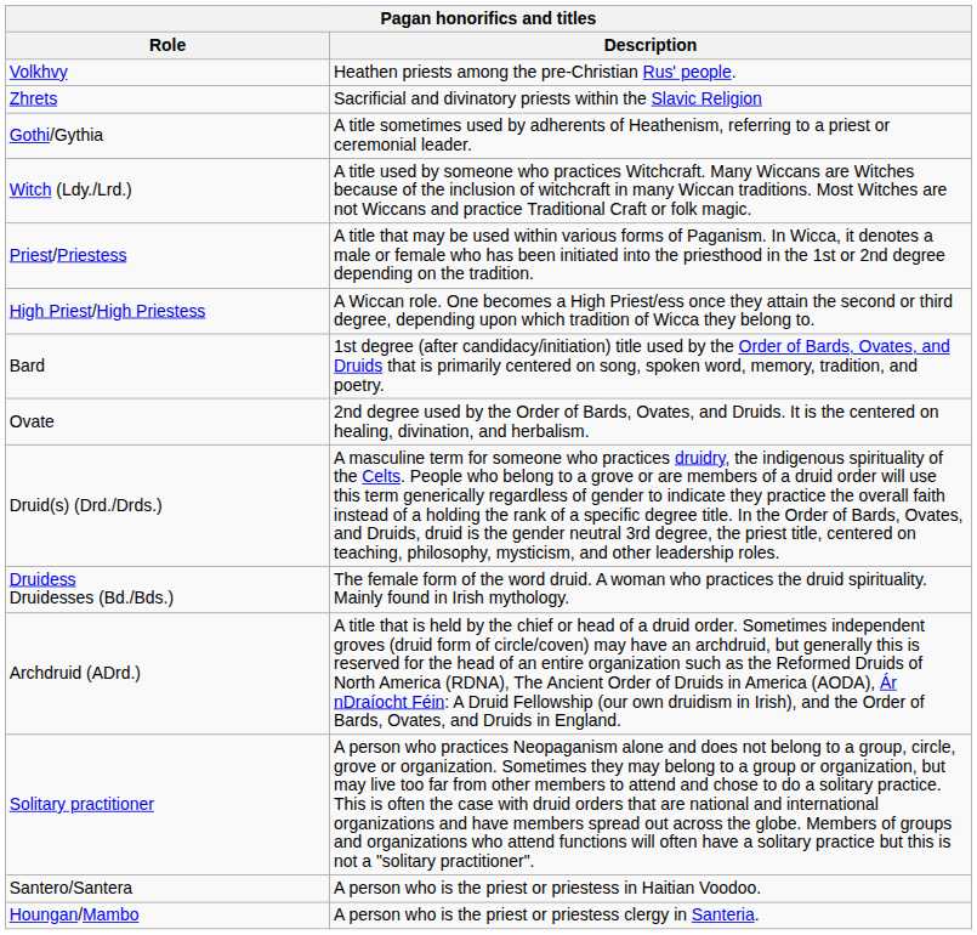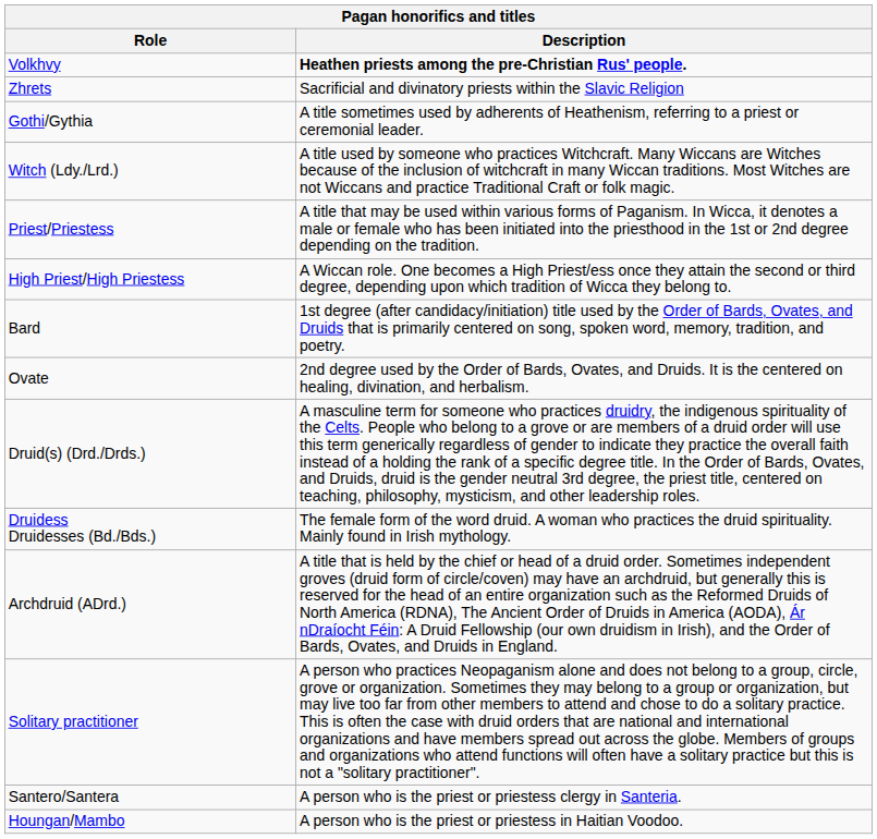Volkhvy | Description: normal -> bold
Santero/Santera | Description: A person who is the priest or priestess in Haitian Voodoo. -> A person who is the priest or priestess clergy in Santeria.
Houngan/Mambo | Description: A person who is the priest or priestess clergy in Santeria. -> A person who is the priest or priestess in Haitian Voodoo.
